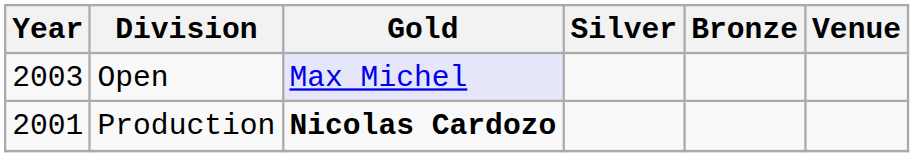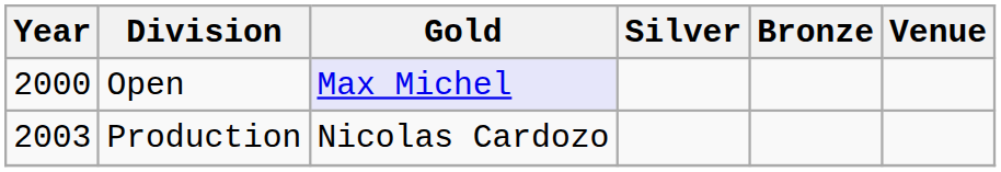Open | Year: 2003 -> 2000
Production | Year: 2001 -> 2003
Production | Gold: bold -> normal
